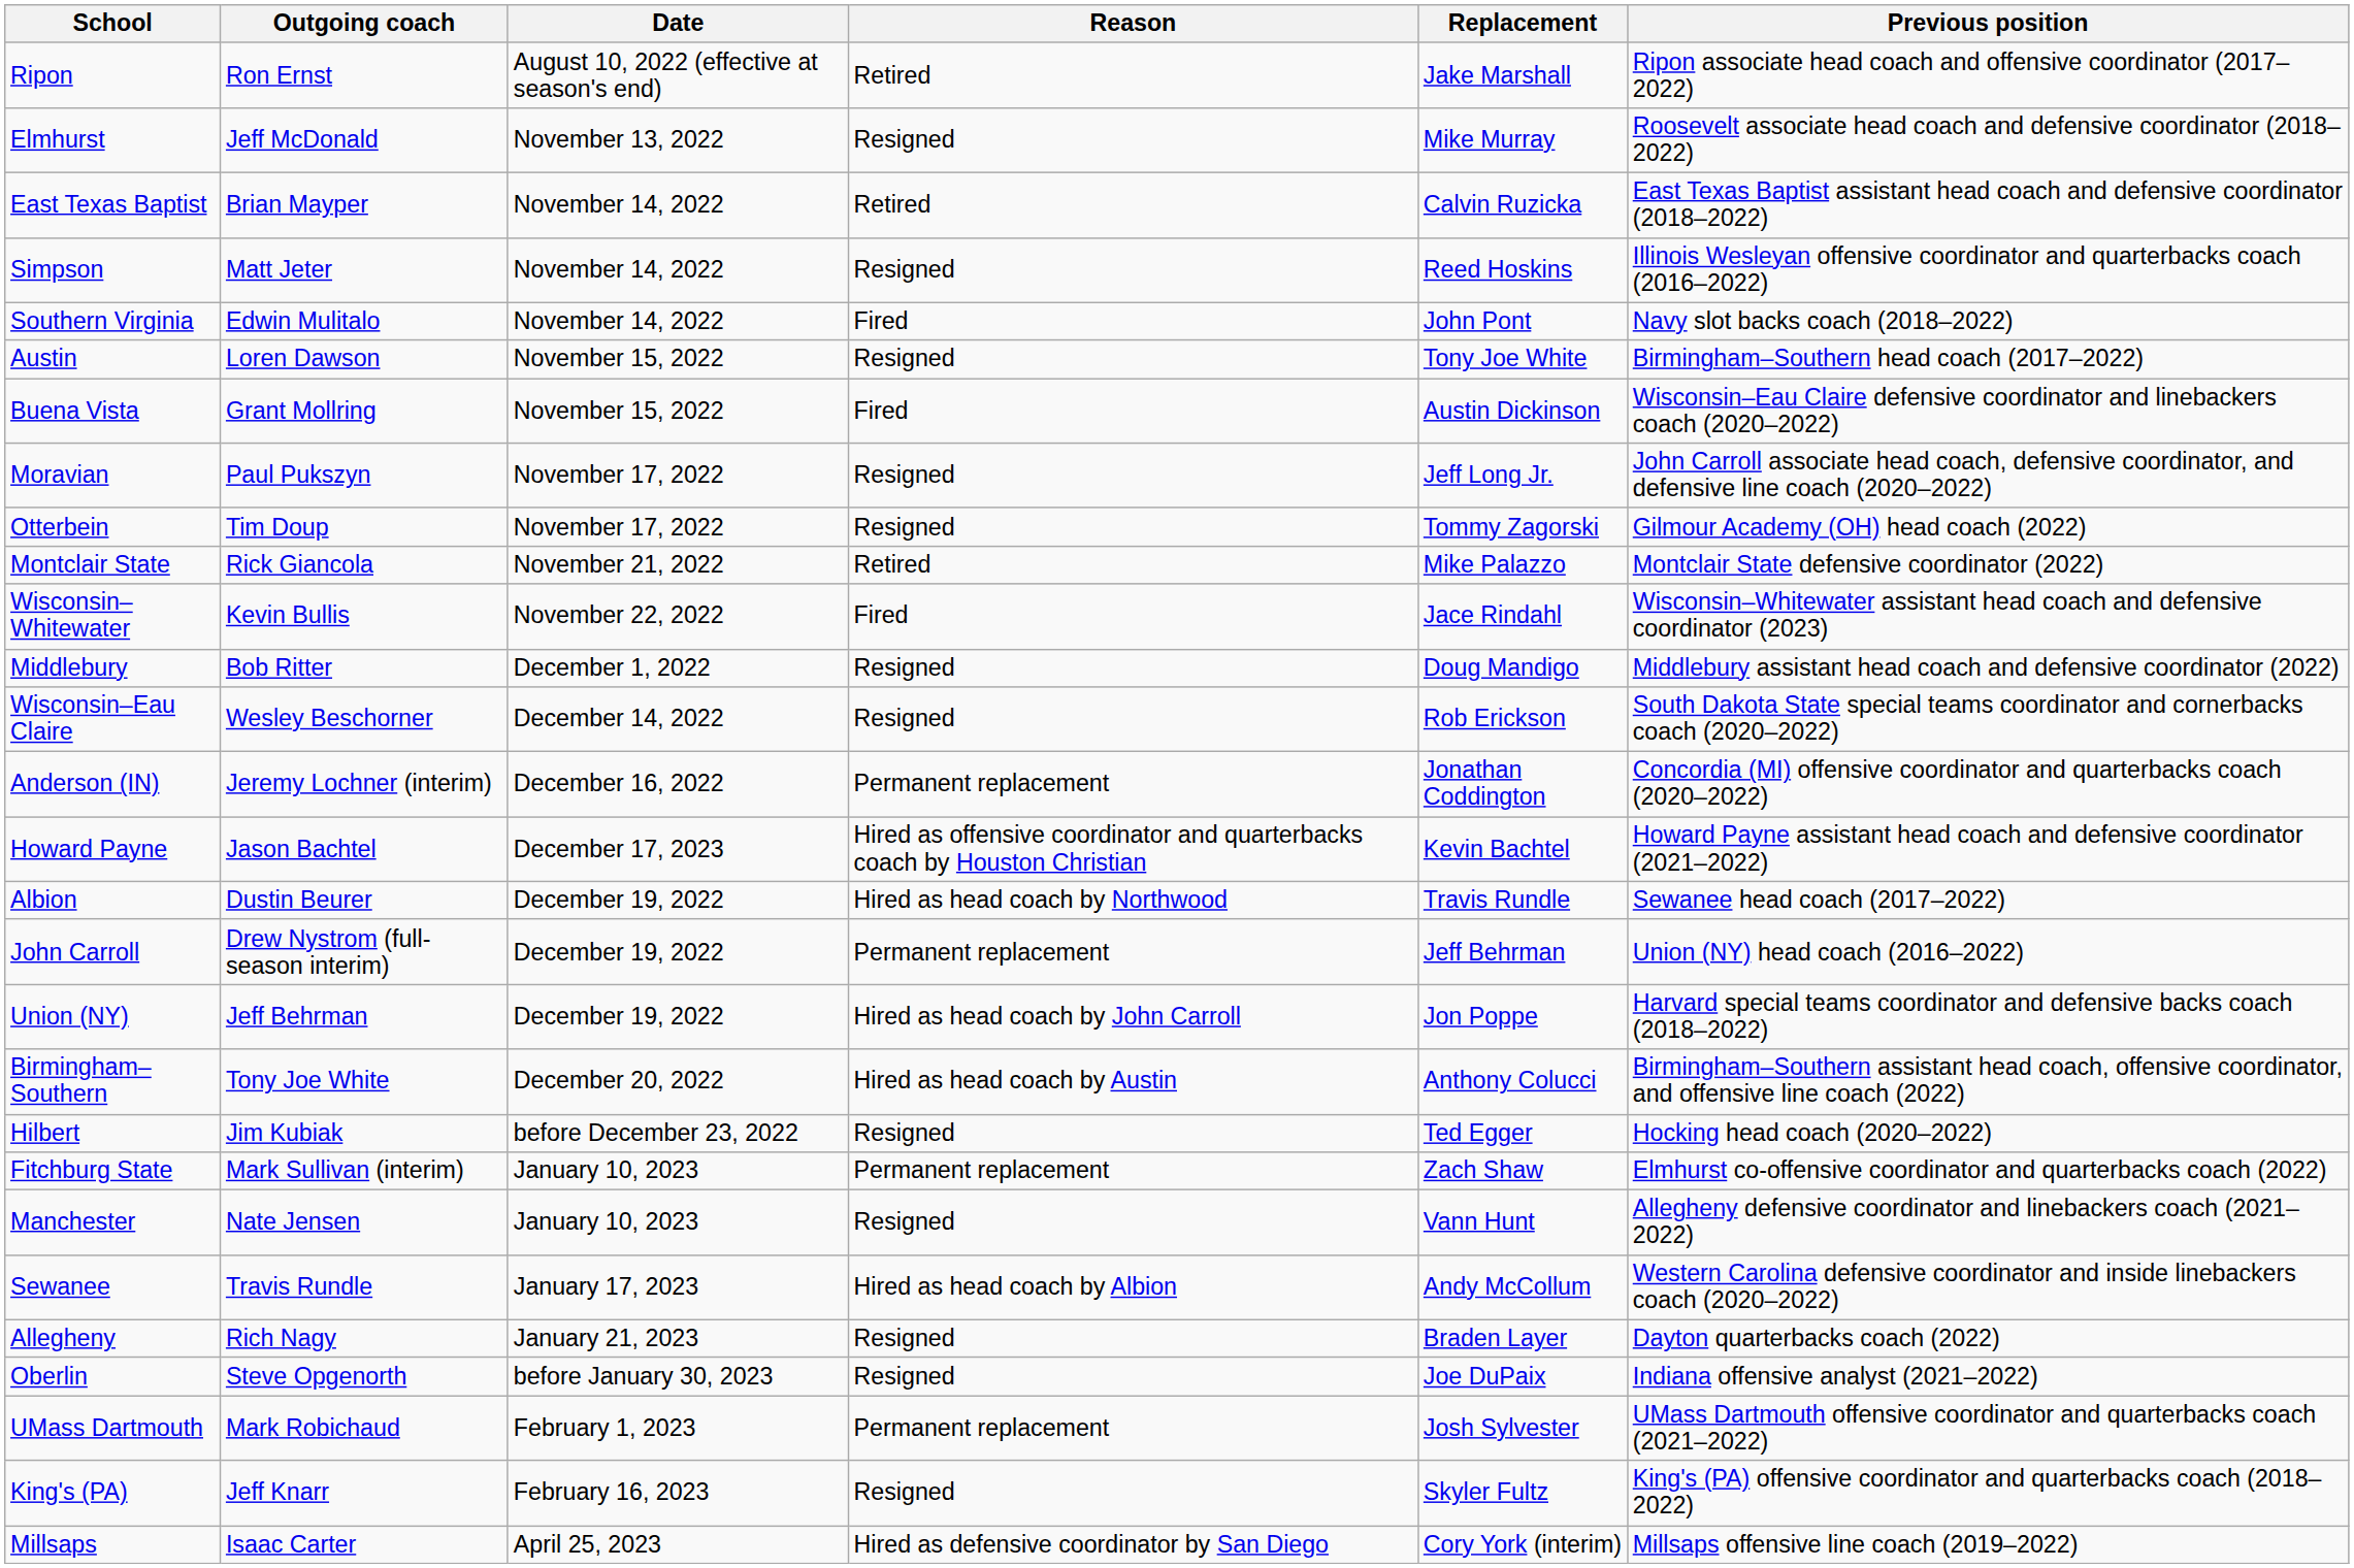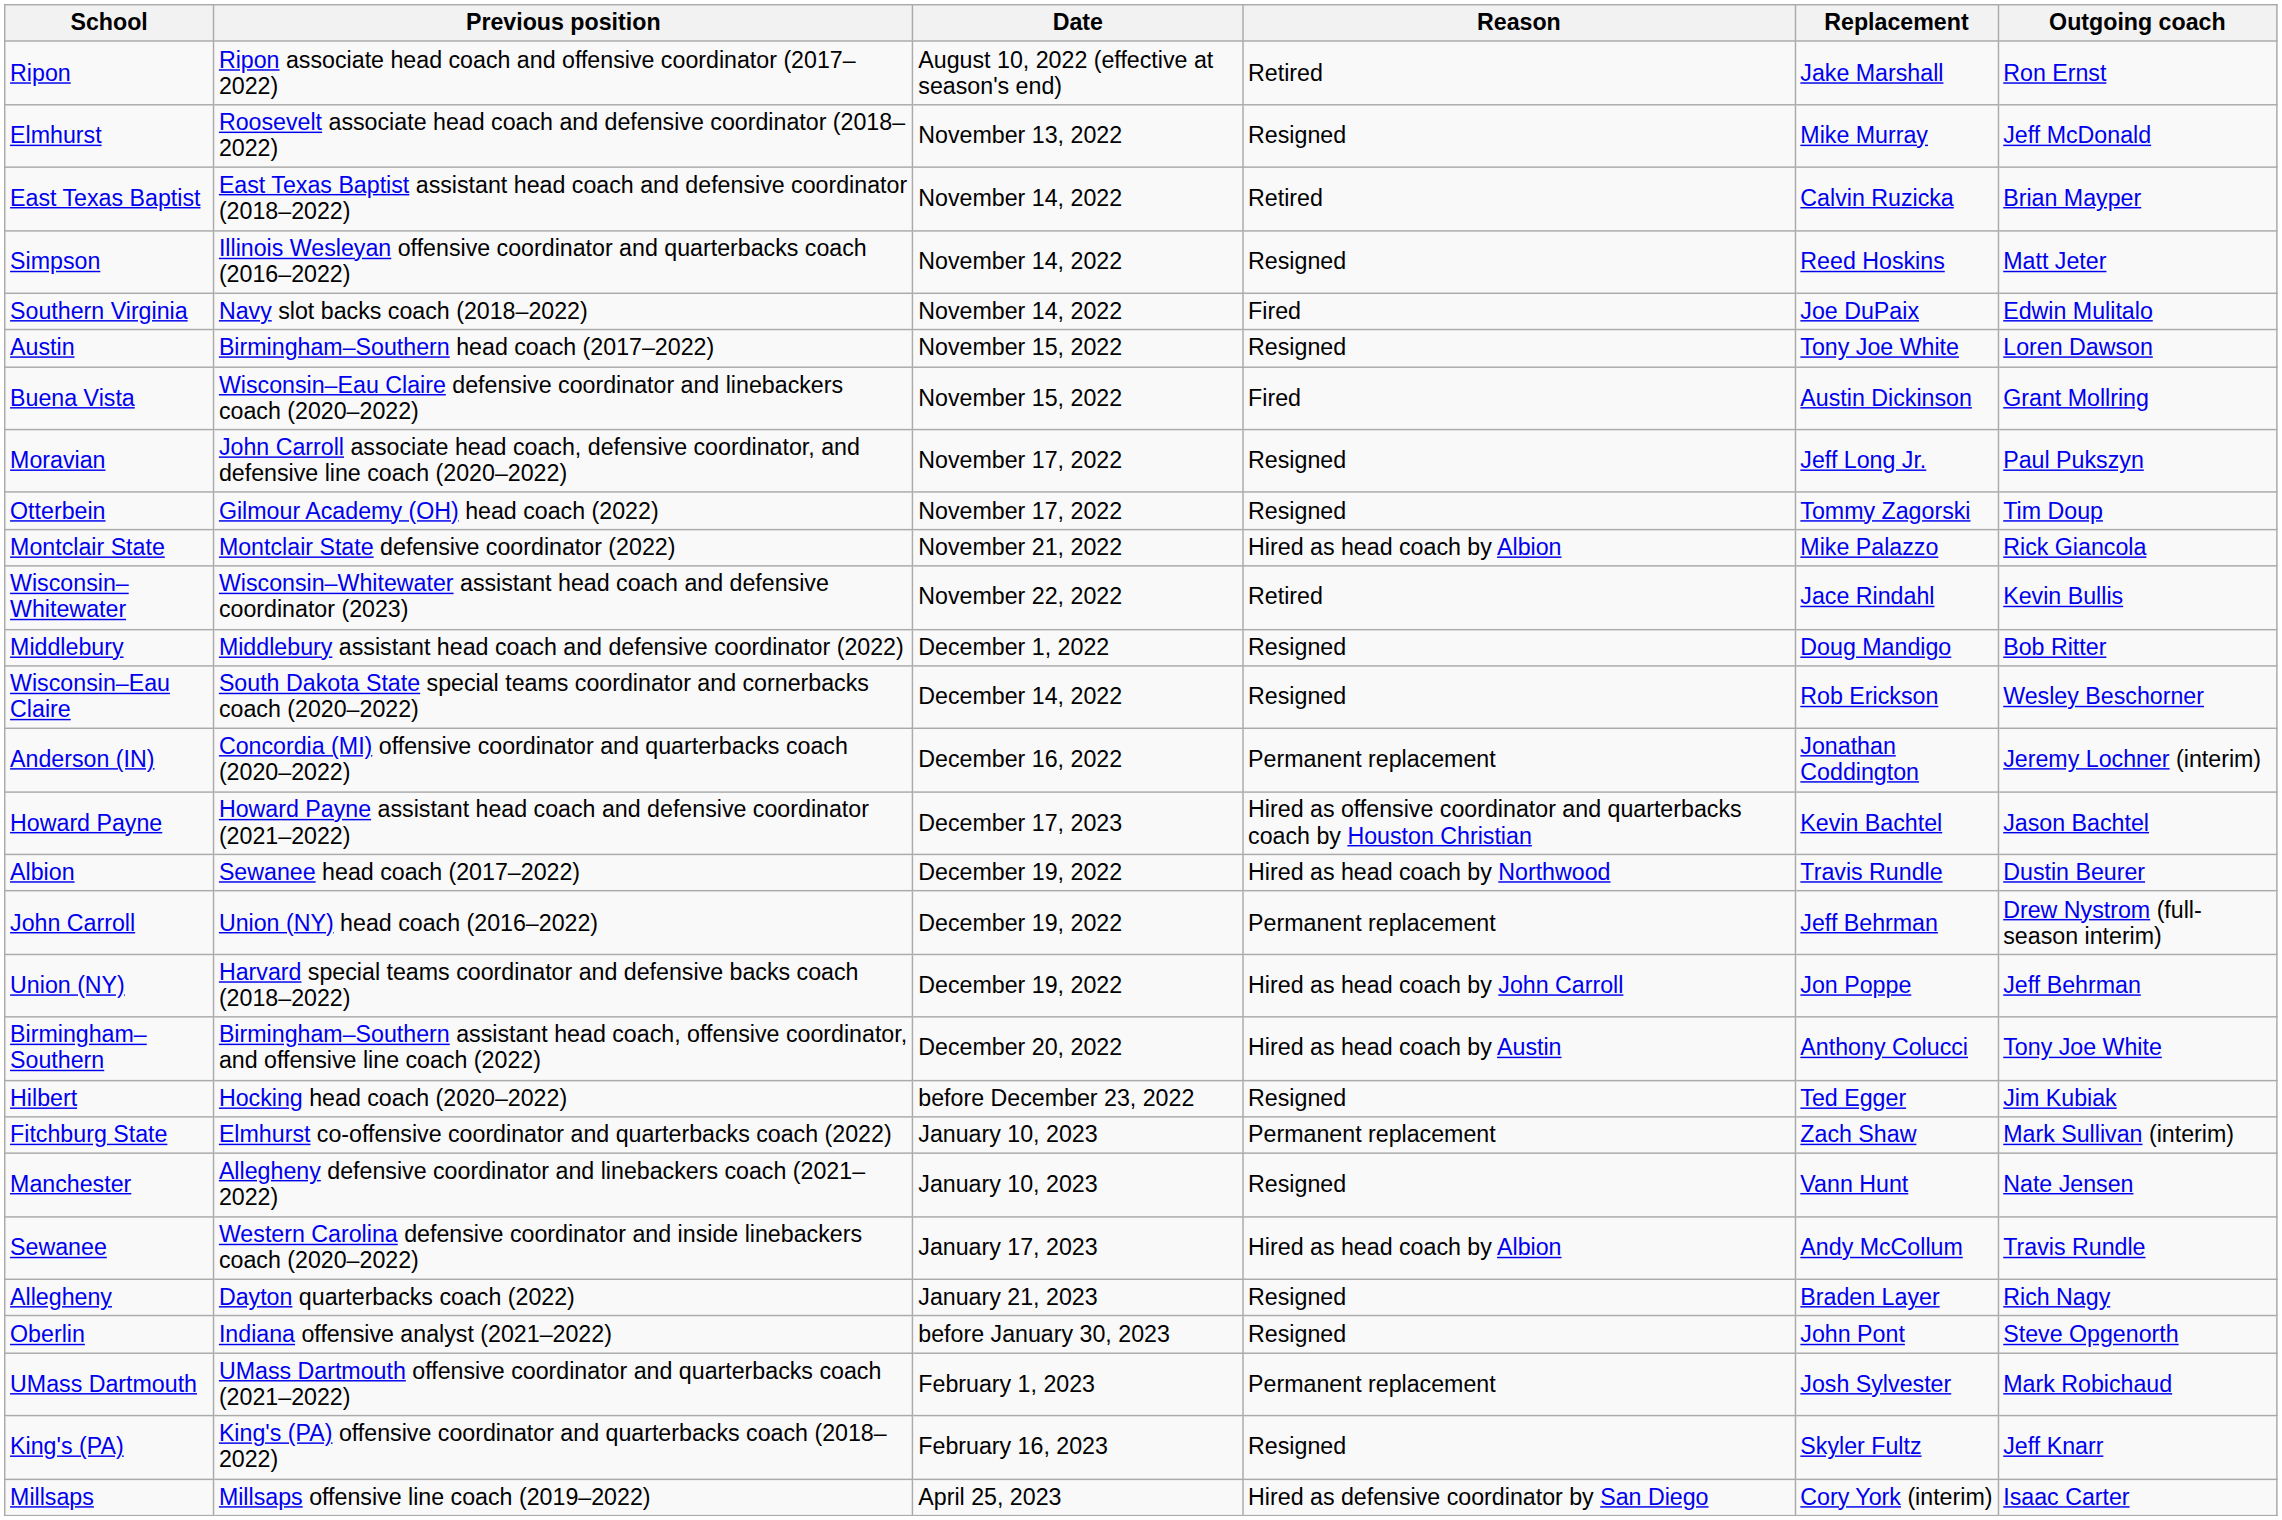columns swapped: Outgoing coach <-> Previous position
Southern Virginia | Replacement: John Pont -> Joe DuPaix
Montclair State | Reason: Retired -> Hired as head coach by Albion
Wisconsin–Whitewater | Reason: Fired -> Retired
Oberlin | Replacement: Joe DuPaix -> John Pont
